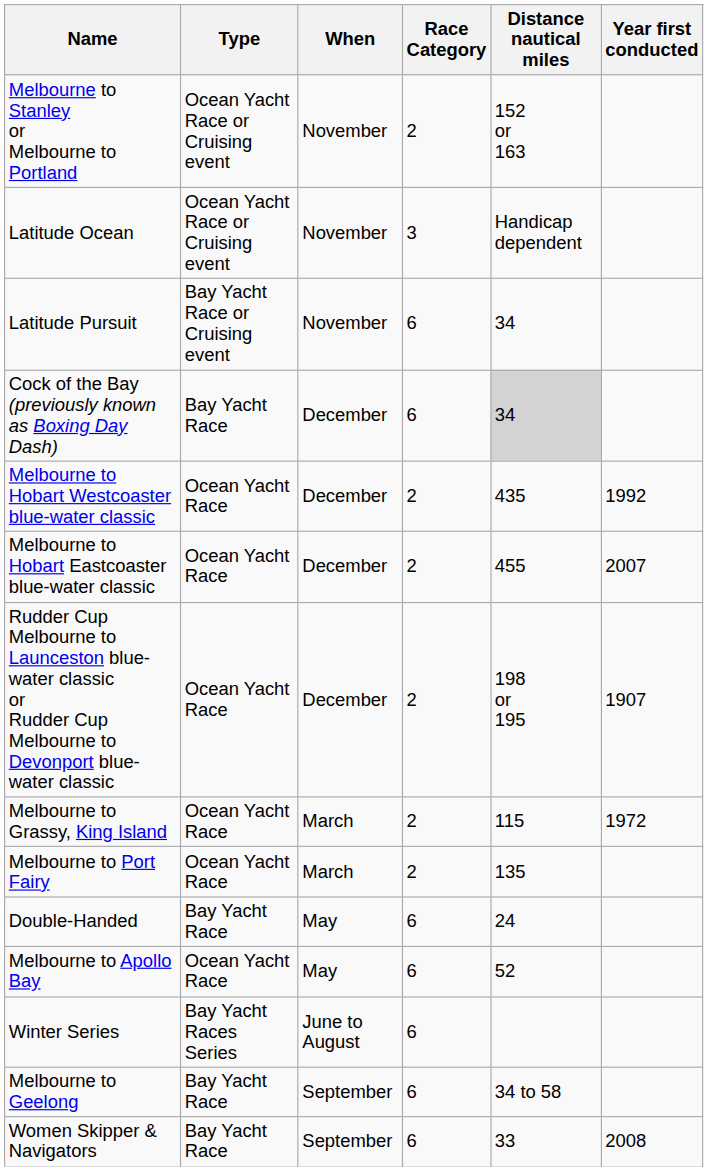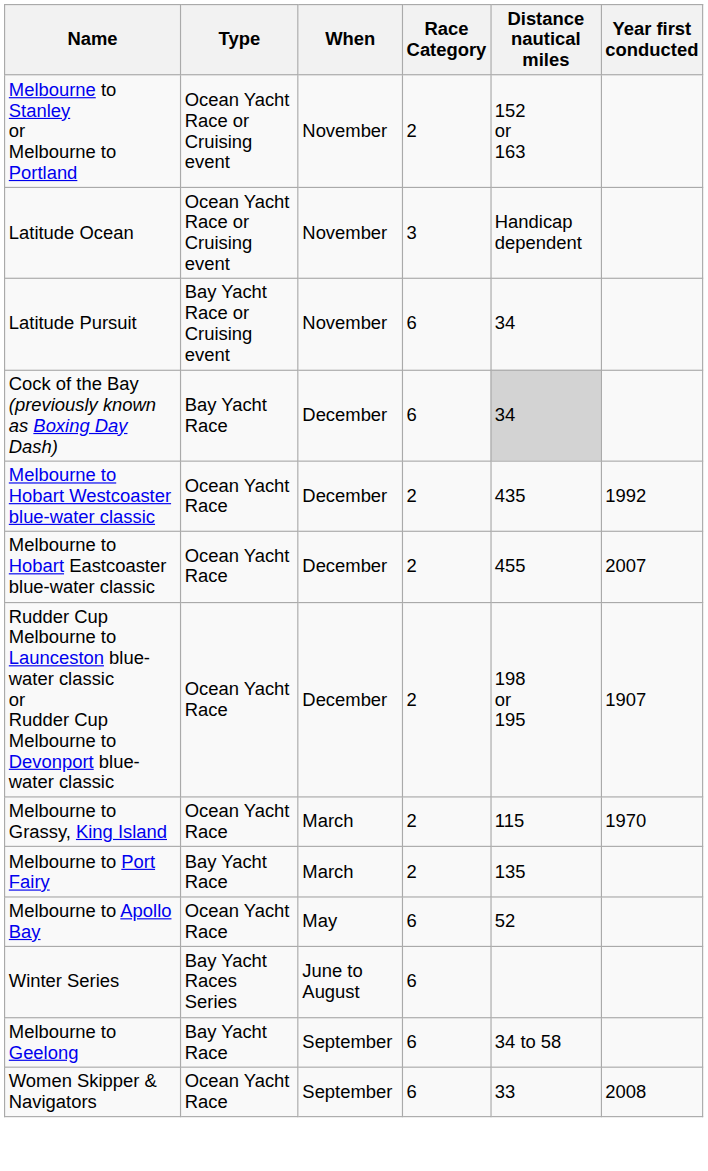Melbourne to Grassy, King Island | Year first conducted: 1972 -> 1970
Melbourne to Port Fairy | Type: Ocean Yacht Race -> Bay Yacht Race
- row: Double-Handed | Bay Yacht Race | May | 6 | 24
Women Skipper & Navigators | Type: Bay Yacht Race -> Ocean Yacht Race
